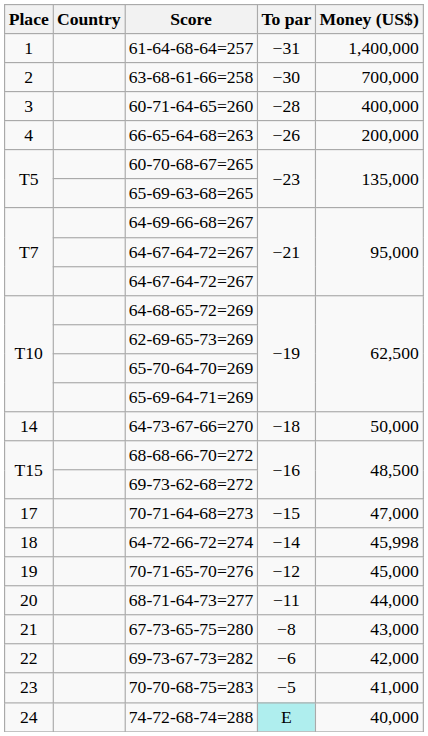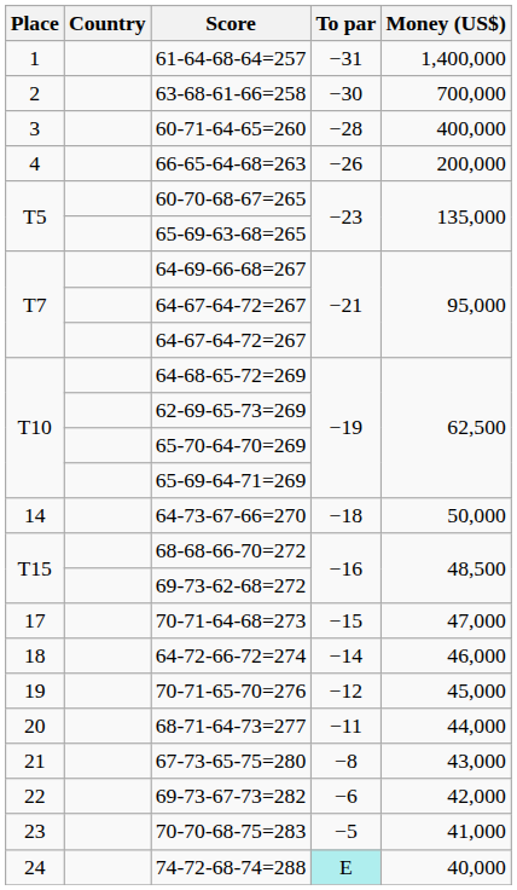64-72-66-72=274 | Money (US$): 45,998 -> 46,000
